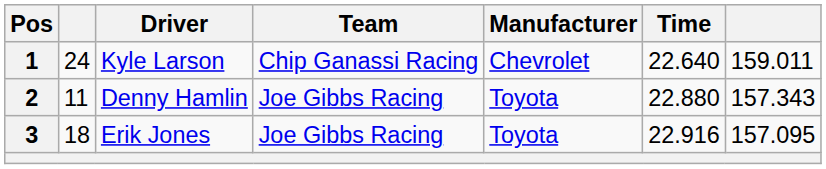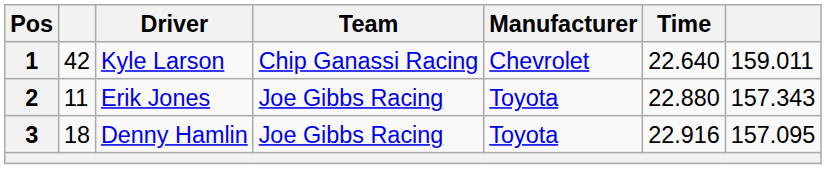1 | column 2: 24 -> 42
2 | Driver: Denny Hamlin -> Erik Jones
3 | Driver: Erik Jones -> Denny Hamlin
